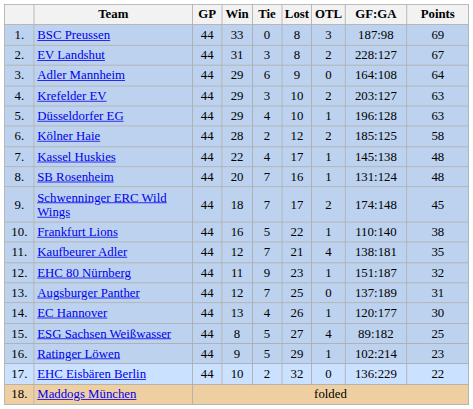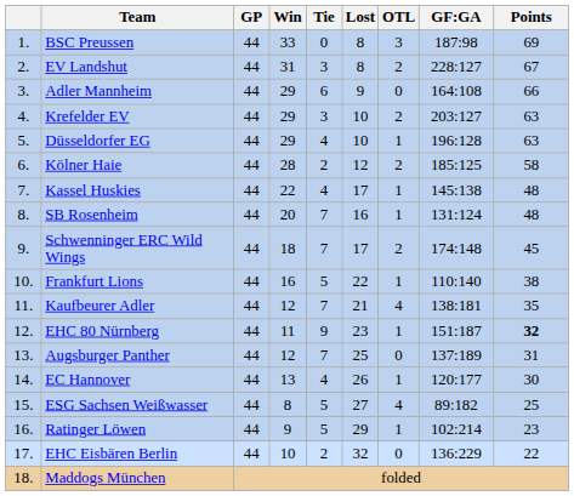Adler Mannheim | Points: 64 -> 66
EHC 80 Nürnberg | Points: normal -> bold
